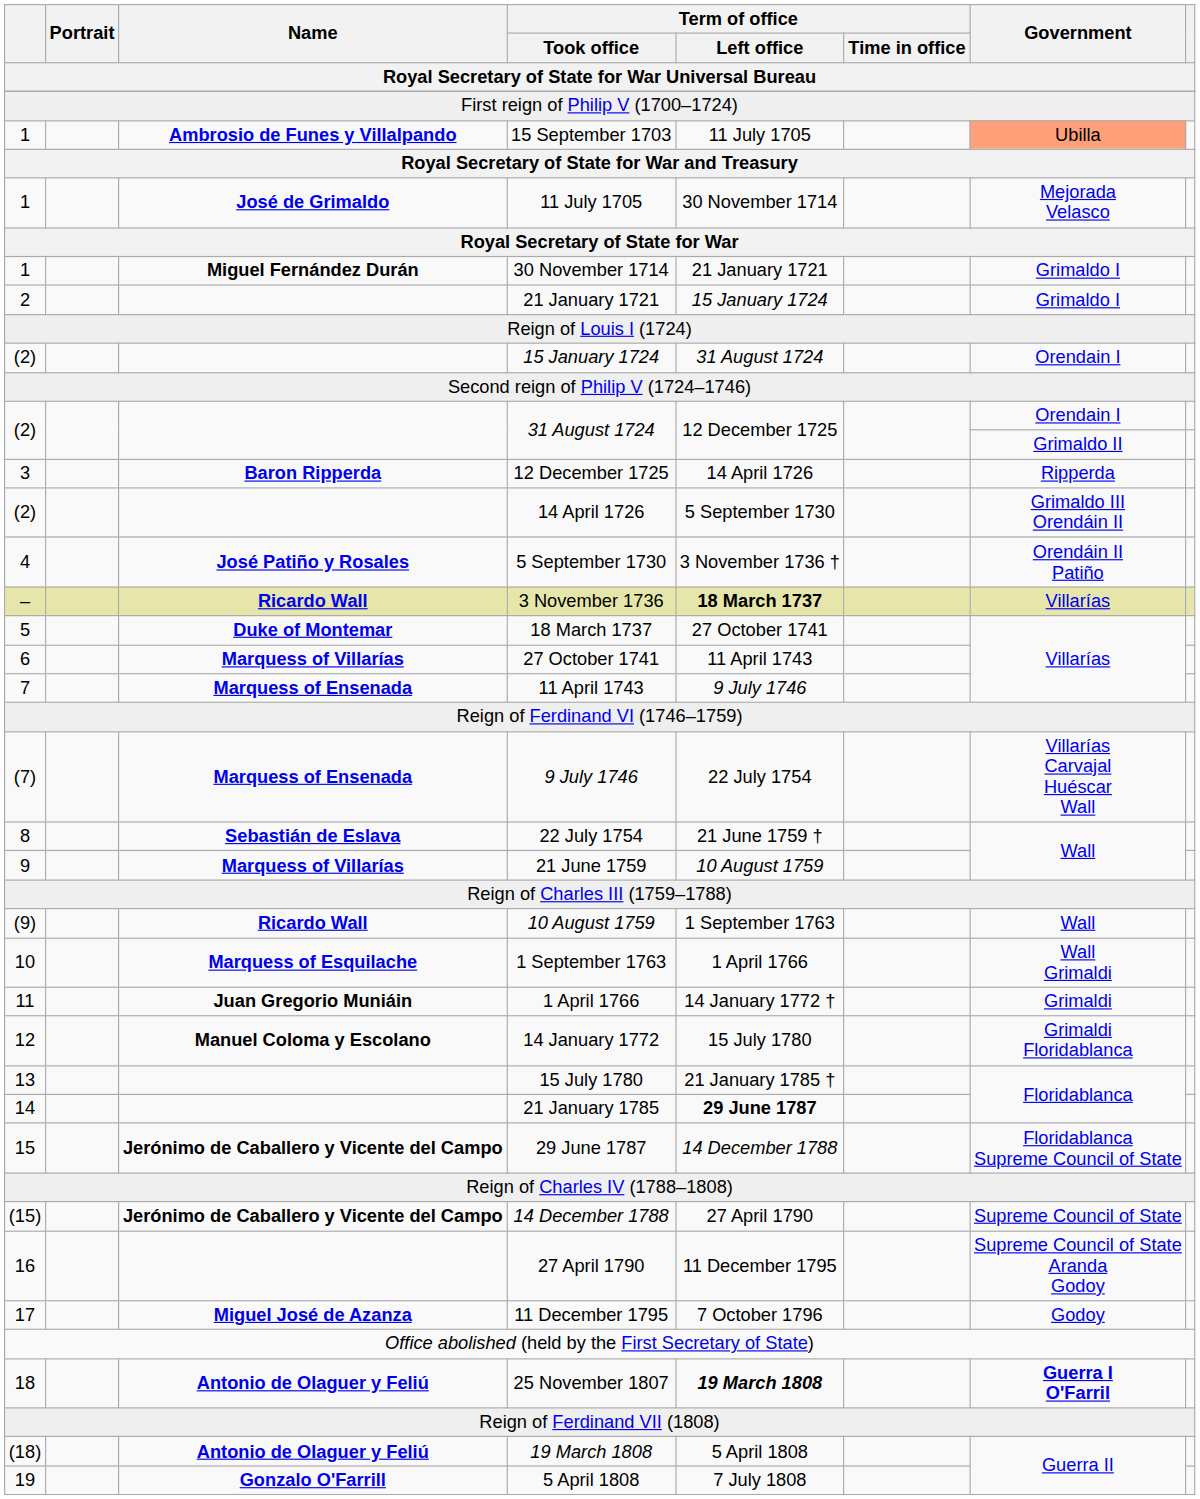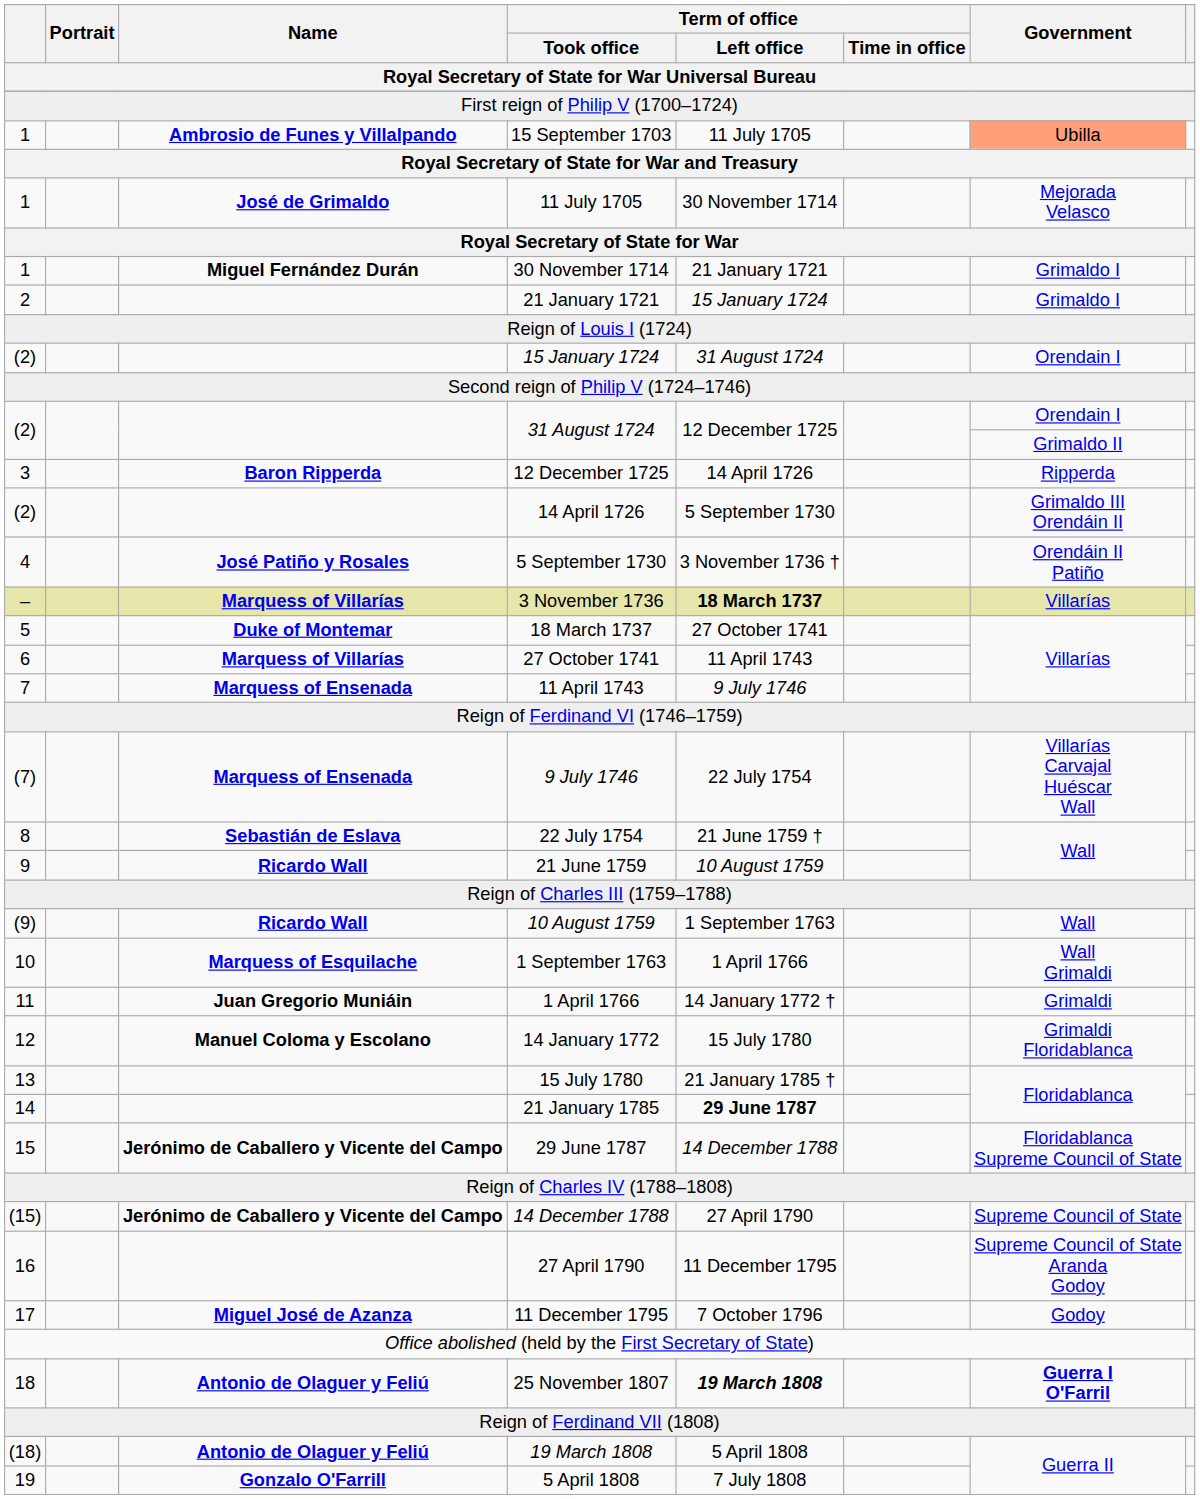3 November 1736 | Name: Ricardo Wall -> Marquess of Villarías
21 June 1759 | Name: Marquess of Villarías -> Ricardo Wall
